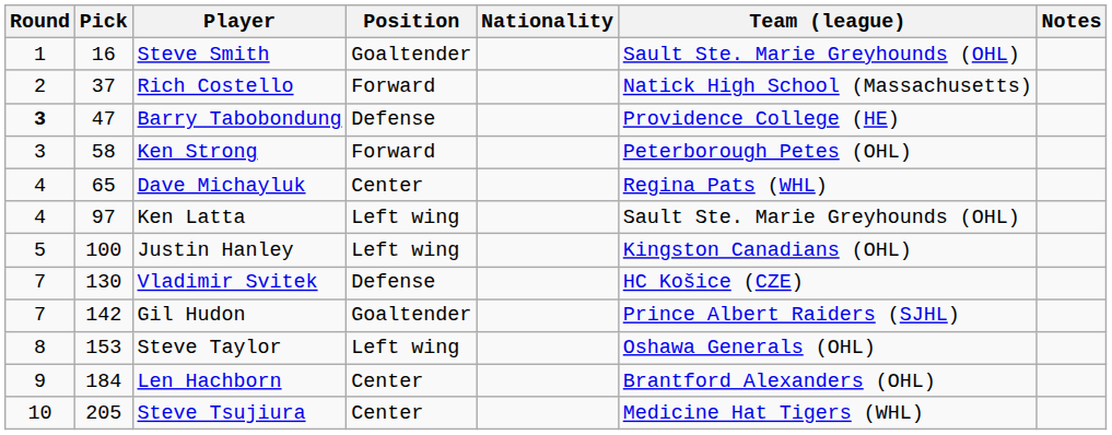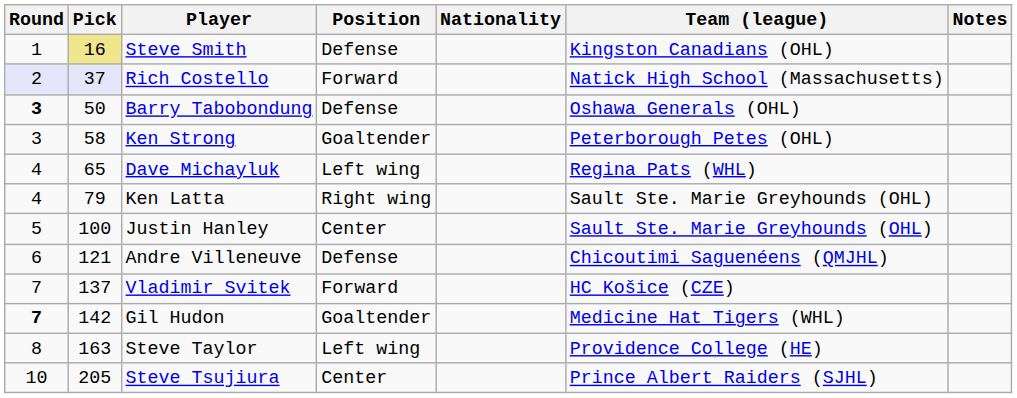Steve Smith | Pick: no background -> khaki background
Steve Smith | Position: Goaltender -> Defense
Steve Smith | Team (league): Sault Ste. Marie Greyhounds (OHL) -> Kingston Canadians (OHL)
Rich Costello | Round: no background -> lavender background
Rich Costello | Pick: no background -> lavender background
Barry Tabobondung | Pick: 47 -> 50
Barry Tabobondung | Team (league): Providence College (HE) -> Oshawa Generals (OHL)
Ken Strong | Position: Forward -> Goaltender
Dave Michayluk | Position: Center -> Left wing
Ken Latta | Pick: 97 -> 79
Ken Latta | Position: Left wing -> Right wing
Justin Hanley | Position: Left wing -> Center
Justin Hanley | Team (league): Kingston Canadians (OHL) -> Sault Ste. Marie Greyhounds (OHL)
+ row: 6 | 121 | Andre Villeneuve | Defense | Chicoutimi Saguenéens (QMJHL)
Vladimir Svitek | Pick: 130 -> 137
Vladimir Svitek | Position: Defense -> Forward
Gil Hudon | Round: normal -> bold
Gil Hudon | Team (league): Prince Albert Raiders (SJHL) -> Medicine Hat Tigers (WHL)
Steve Taylor | Pick: 153 -> 163
Steve Taylor | Team (league): Oshawa Generals (OHL) -> Providence College (HE)
- row: 9 | 184 | Len Hachborn | Center | Brantford Alexanders (OHL)
Steve Tsujiura | Team (league): Medicine Hat Tigers (WHL) -> Prince Albert Raiders (SJHL)
